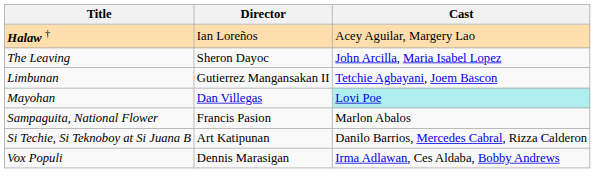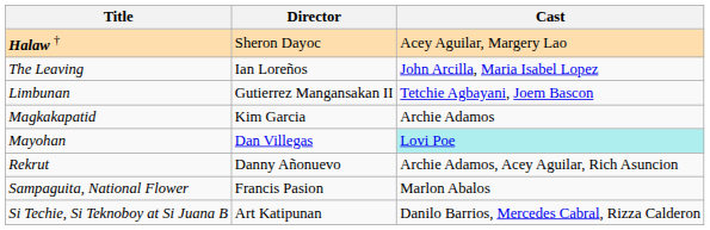Halaw † | Director: Ian Loreños -> Sheron Dayoc
The Leaving | Director: Sheron Dayoc -> Ian Loreños
+ row: Magkakapatid | Kim Garcia | Archie Adamos
+ row: Rekrut | Danny Añonuevo | Archie Adamos, Acey Aguilar, Rich Asuncion
- row: Vox Populi | Dennis Marasigan | Irma Adlawan, Ces Aldaba, Bobby Andrews
